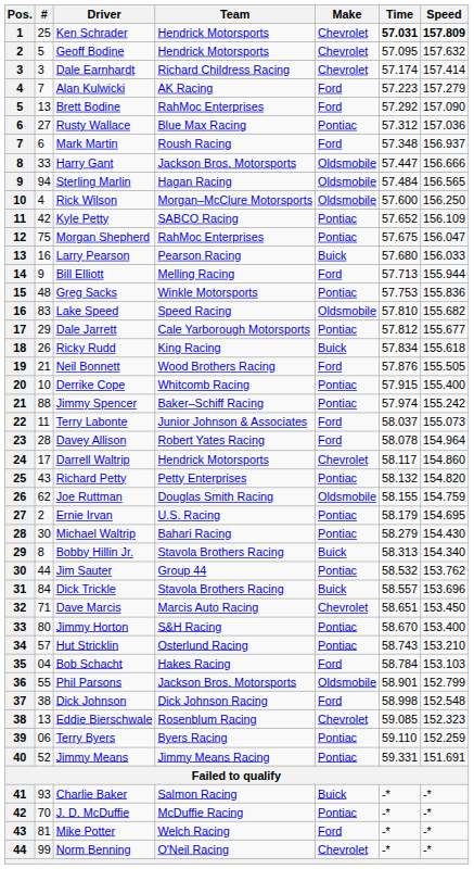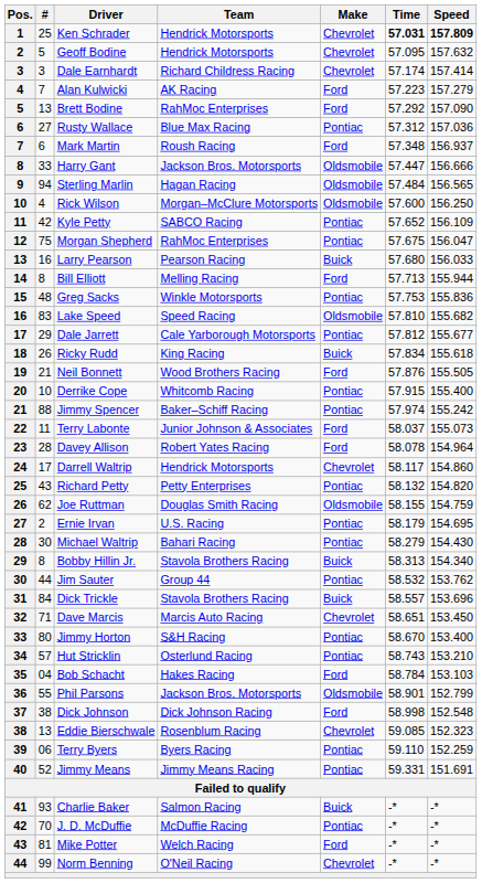Bill Elliott | #: 9 -> 8
